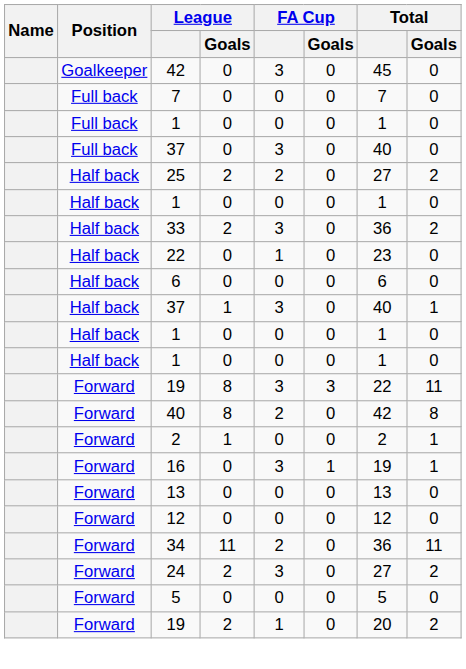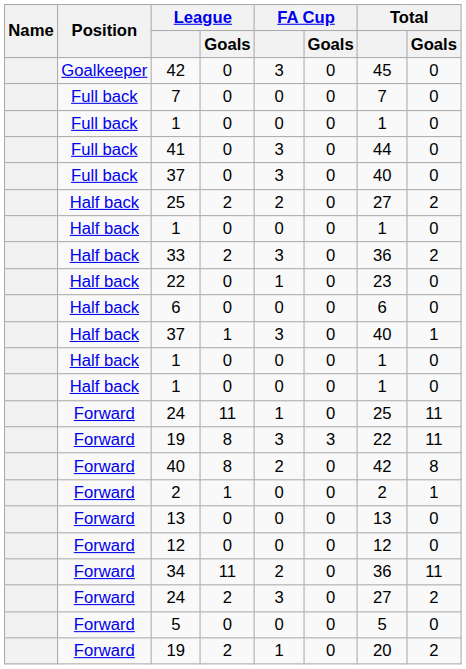+ row: Full back | 41 | 0 | 3 | 0 | 44 | 0
+ row: Forward | 24 | 11 | 1 | 0 | 25 | 11
- row: Forward | 16 | 0 | 3 | 1 | 19 | 1
